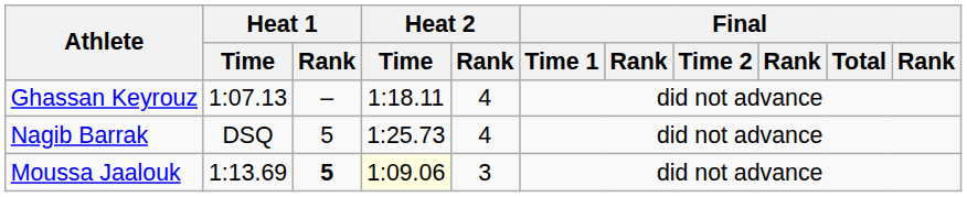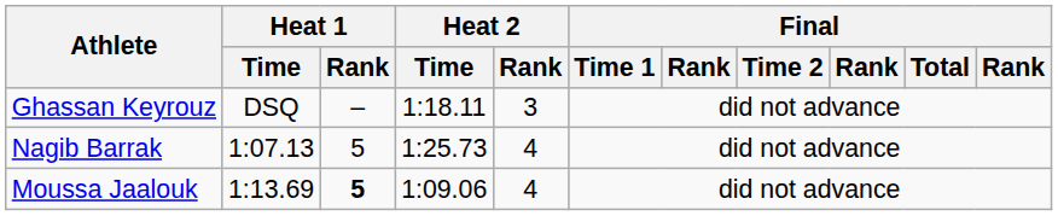Ghassan Keyrouz | Heat 1 / Time: 1:07.13 -> DSQ
Ghassan Keyrouz | Heat 2 / Rank: 4 -> 3
Nagib Barrak | Heat 1 / Time: DSQ -> 1:07.13
Moussa Jaalouk | Heat 2 / Time: lightyellow background -> no background
Moussa Jaalouk | Heat 2 / Rank: 3 -> 4
